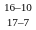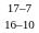rows swapped: 17–7 <-> 16–10
